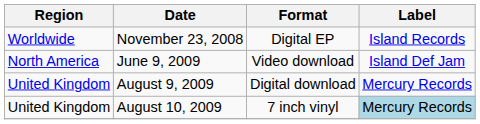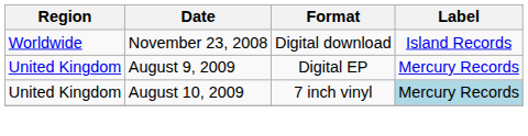November 23, 2008 | Format: Digital EP -> Digital download
- row: North America | June 9, 2009 | Video download | Island Def Jam
August 9, 2009 | Format: Digital download -> Digital EP
